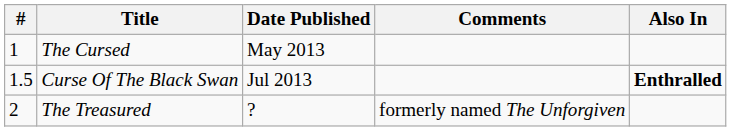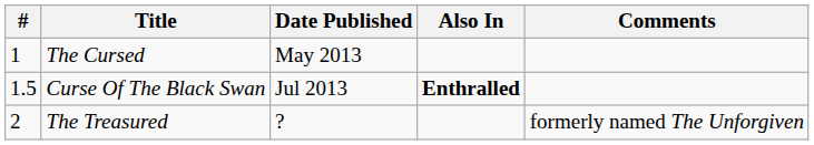columns swapped: Also In <-> Comments
